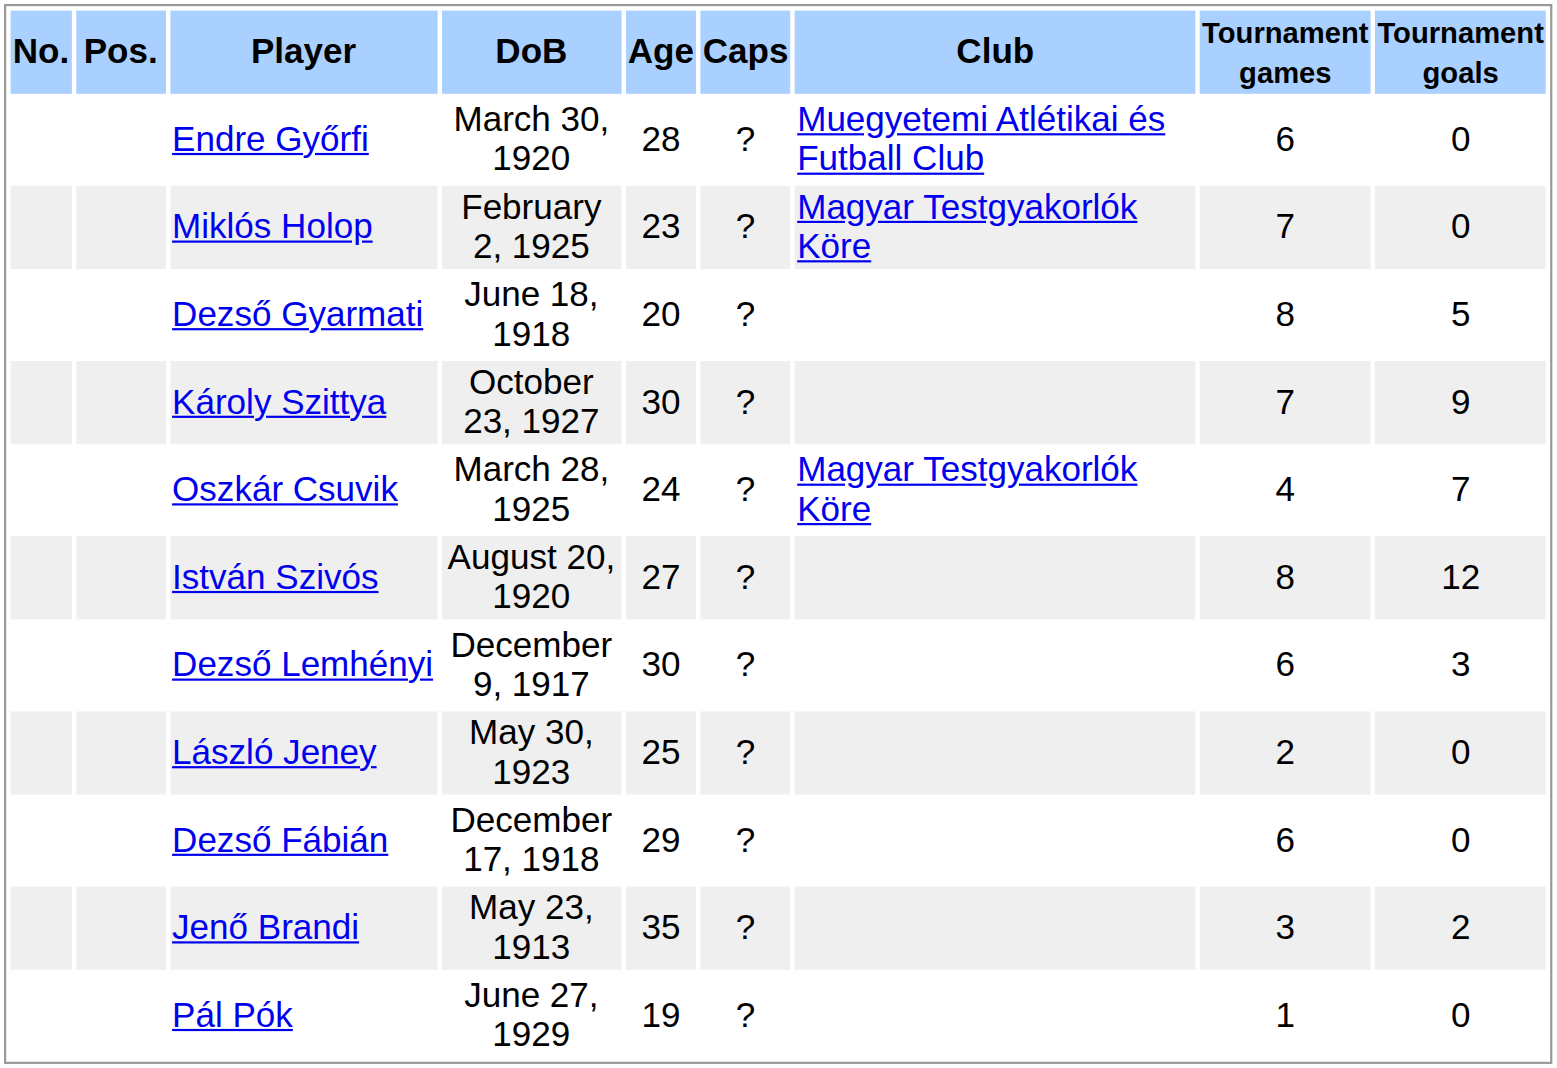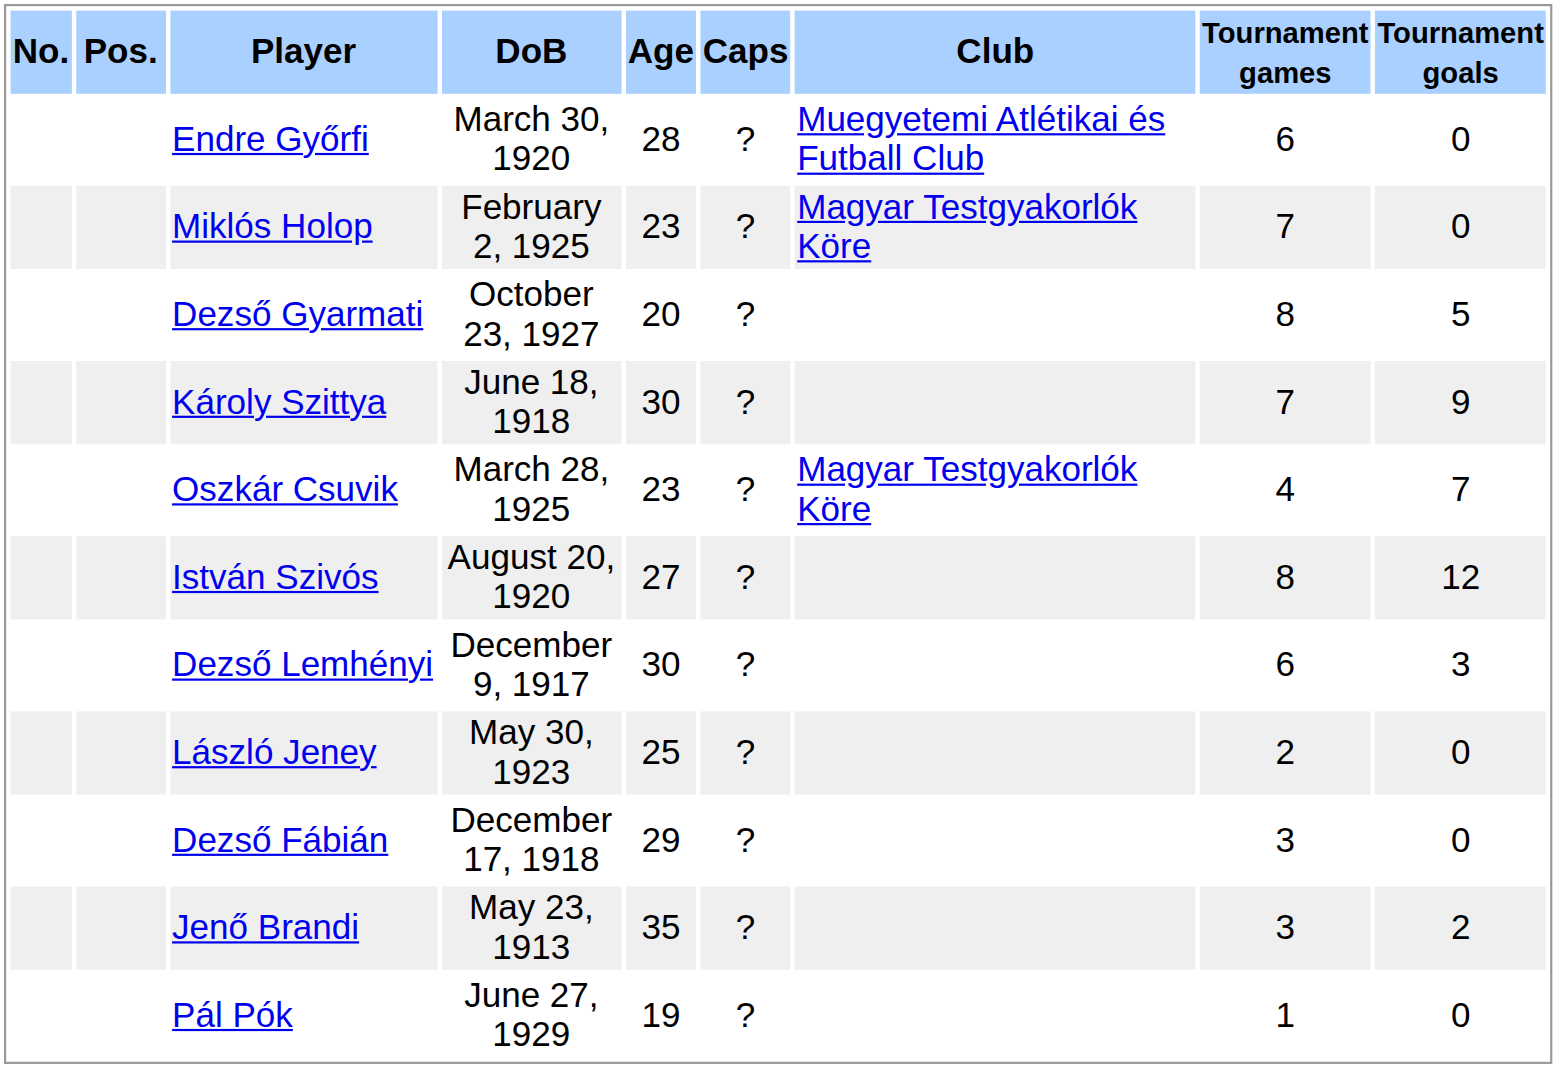Dezső Gyarmati | DoB: June 18, 1918 -> October 23, 1927
Károly Szittya | DoB: October 23, 1927 -> June 18, 1918
Oszkár Csuvik | Age: 24 -> 23
Dezső Fábián | Tournament games: 6 -> 3
